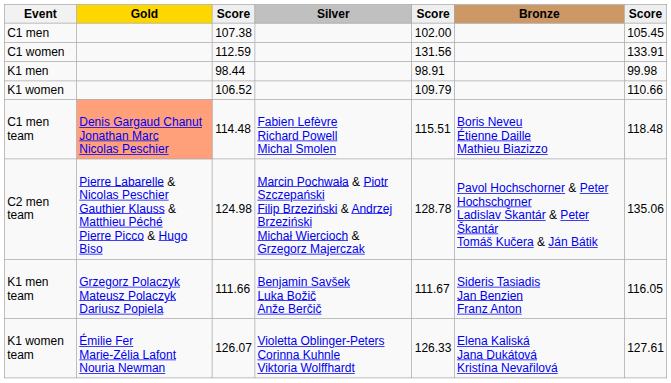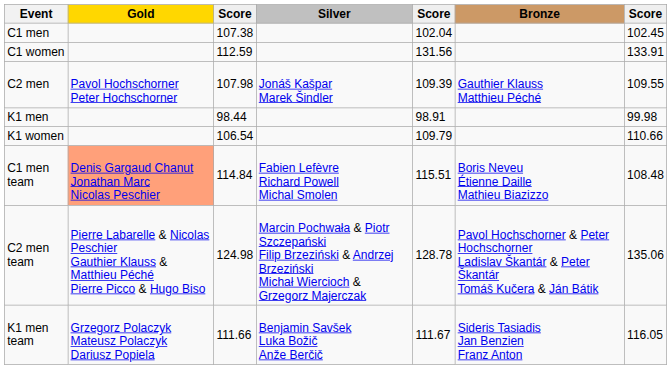C1 men | column 5: 102.00 -> 102.04
C1 men | column 7: 105.45 -> 102.45
+ row: C2 men | Pavol Hochschorner Peter Hochschorner | 107.98 | Jonáš Kašpar Marek Šindler | 109.39 | Gauthier Klauss Matthieu Péché | 109.55
K1 women | column 3: 106.52 -> 106.54
C1 men team | column 3: 114.48 -> 114.84
C1 men team | column 7: 118.48 -> 108.48
- row: K1 women team | Émilie Fer Marie-Zélia Lafont Nouria Newman | 126.07 | Violetta Oblinger-Peters Corinna Kuhnle Viktoria Wolffhardt | 126.33 | Elena Kaliská Jana Dukátová Kristína Nevařilová | 127.61
